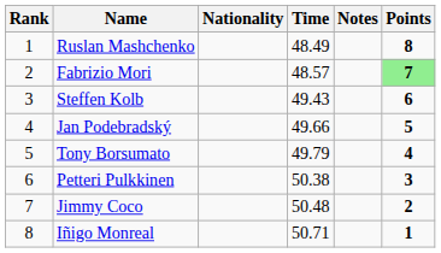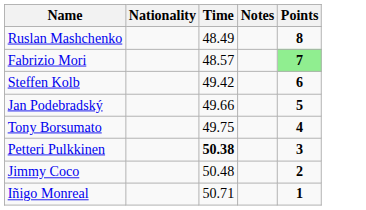- column: Rank | 1 | 2 | 3 | 4 | 5 | 6 | 7 | 8
Steffen Kolb | Time: 49.43 -> 49.42
Tony Borsumato | Time: 49.79 -> 49.75
Petteri Pulkkinen | Time: normal -> bold
